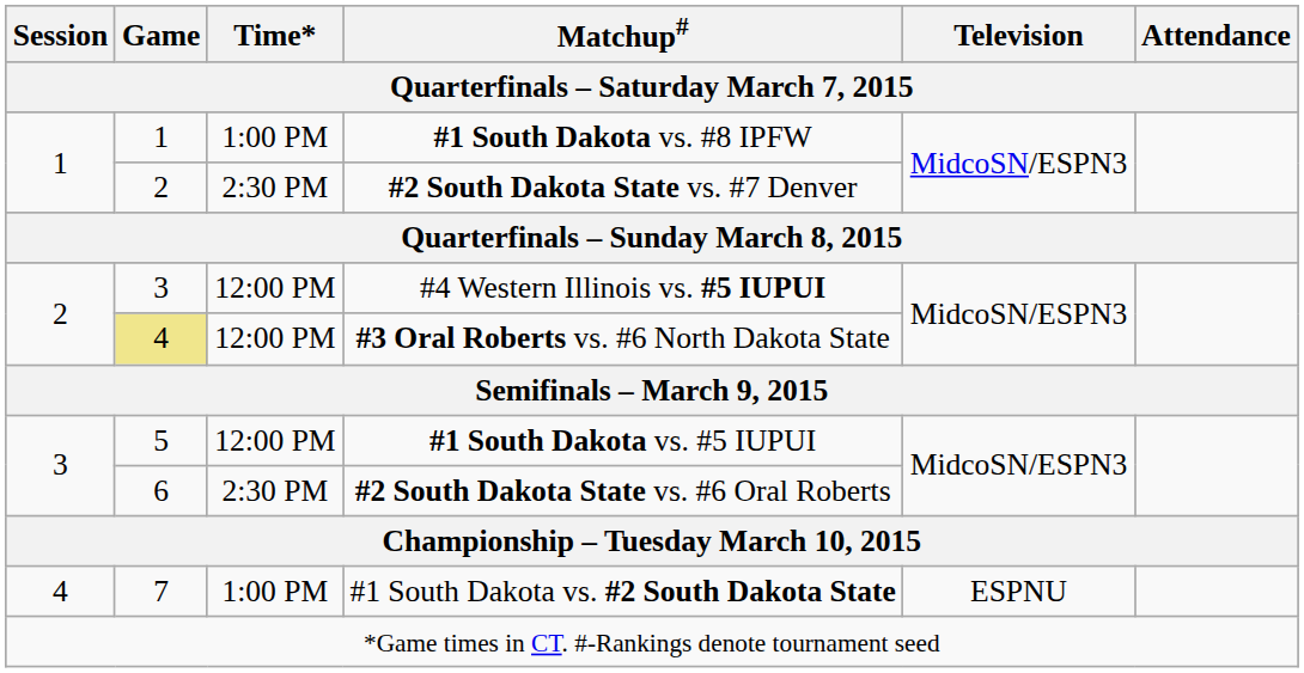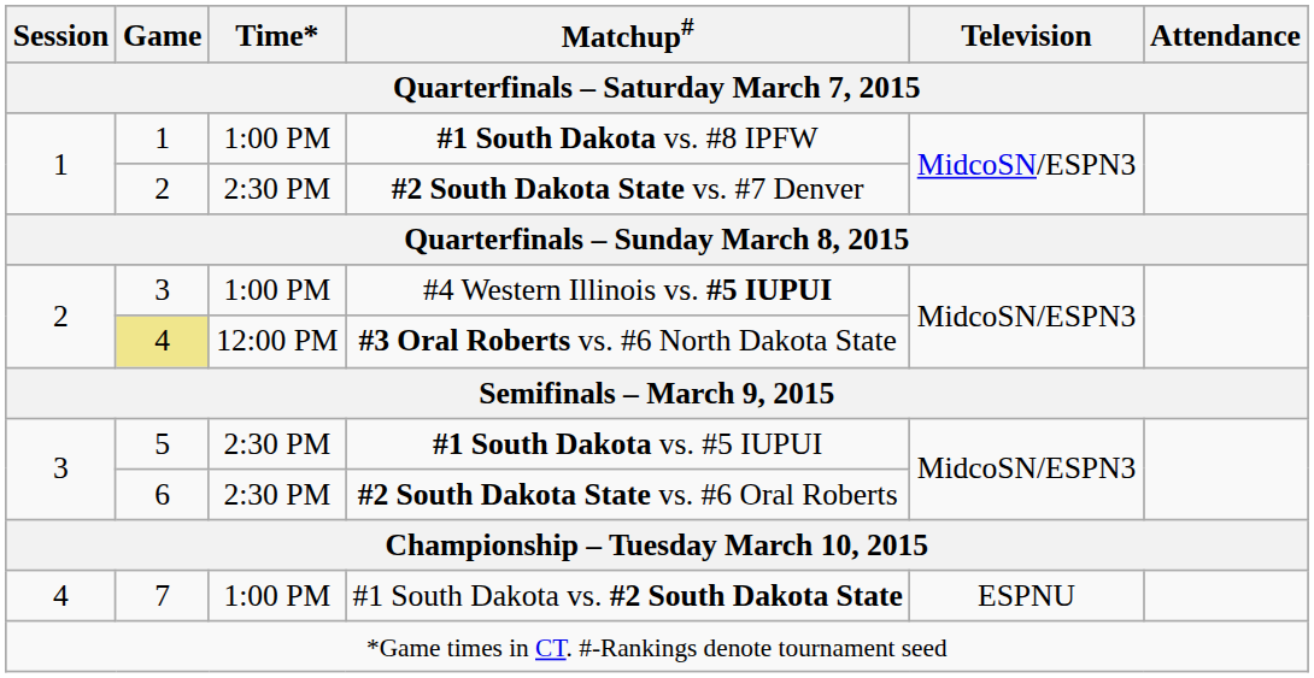#4 Western Illinois vs. #5 IUPUI | Time*: 12:00 PM -> 1:00 PM
#1 South Dakota vs. #5 IUPUI | Time*: 12:00 PM -> 2:30 PM
